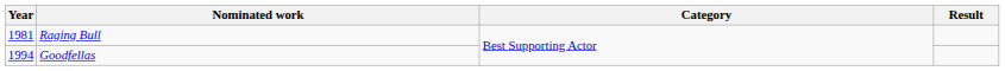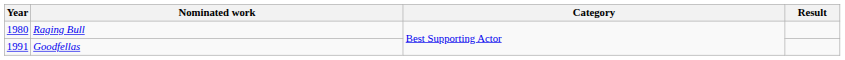Raging Bull | Year: 1981 -> 1980
Goodfellas | Year: 1994 -> 1991
